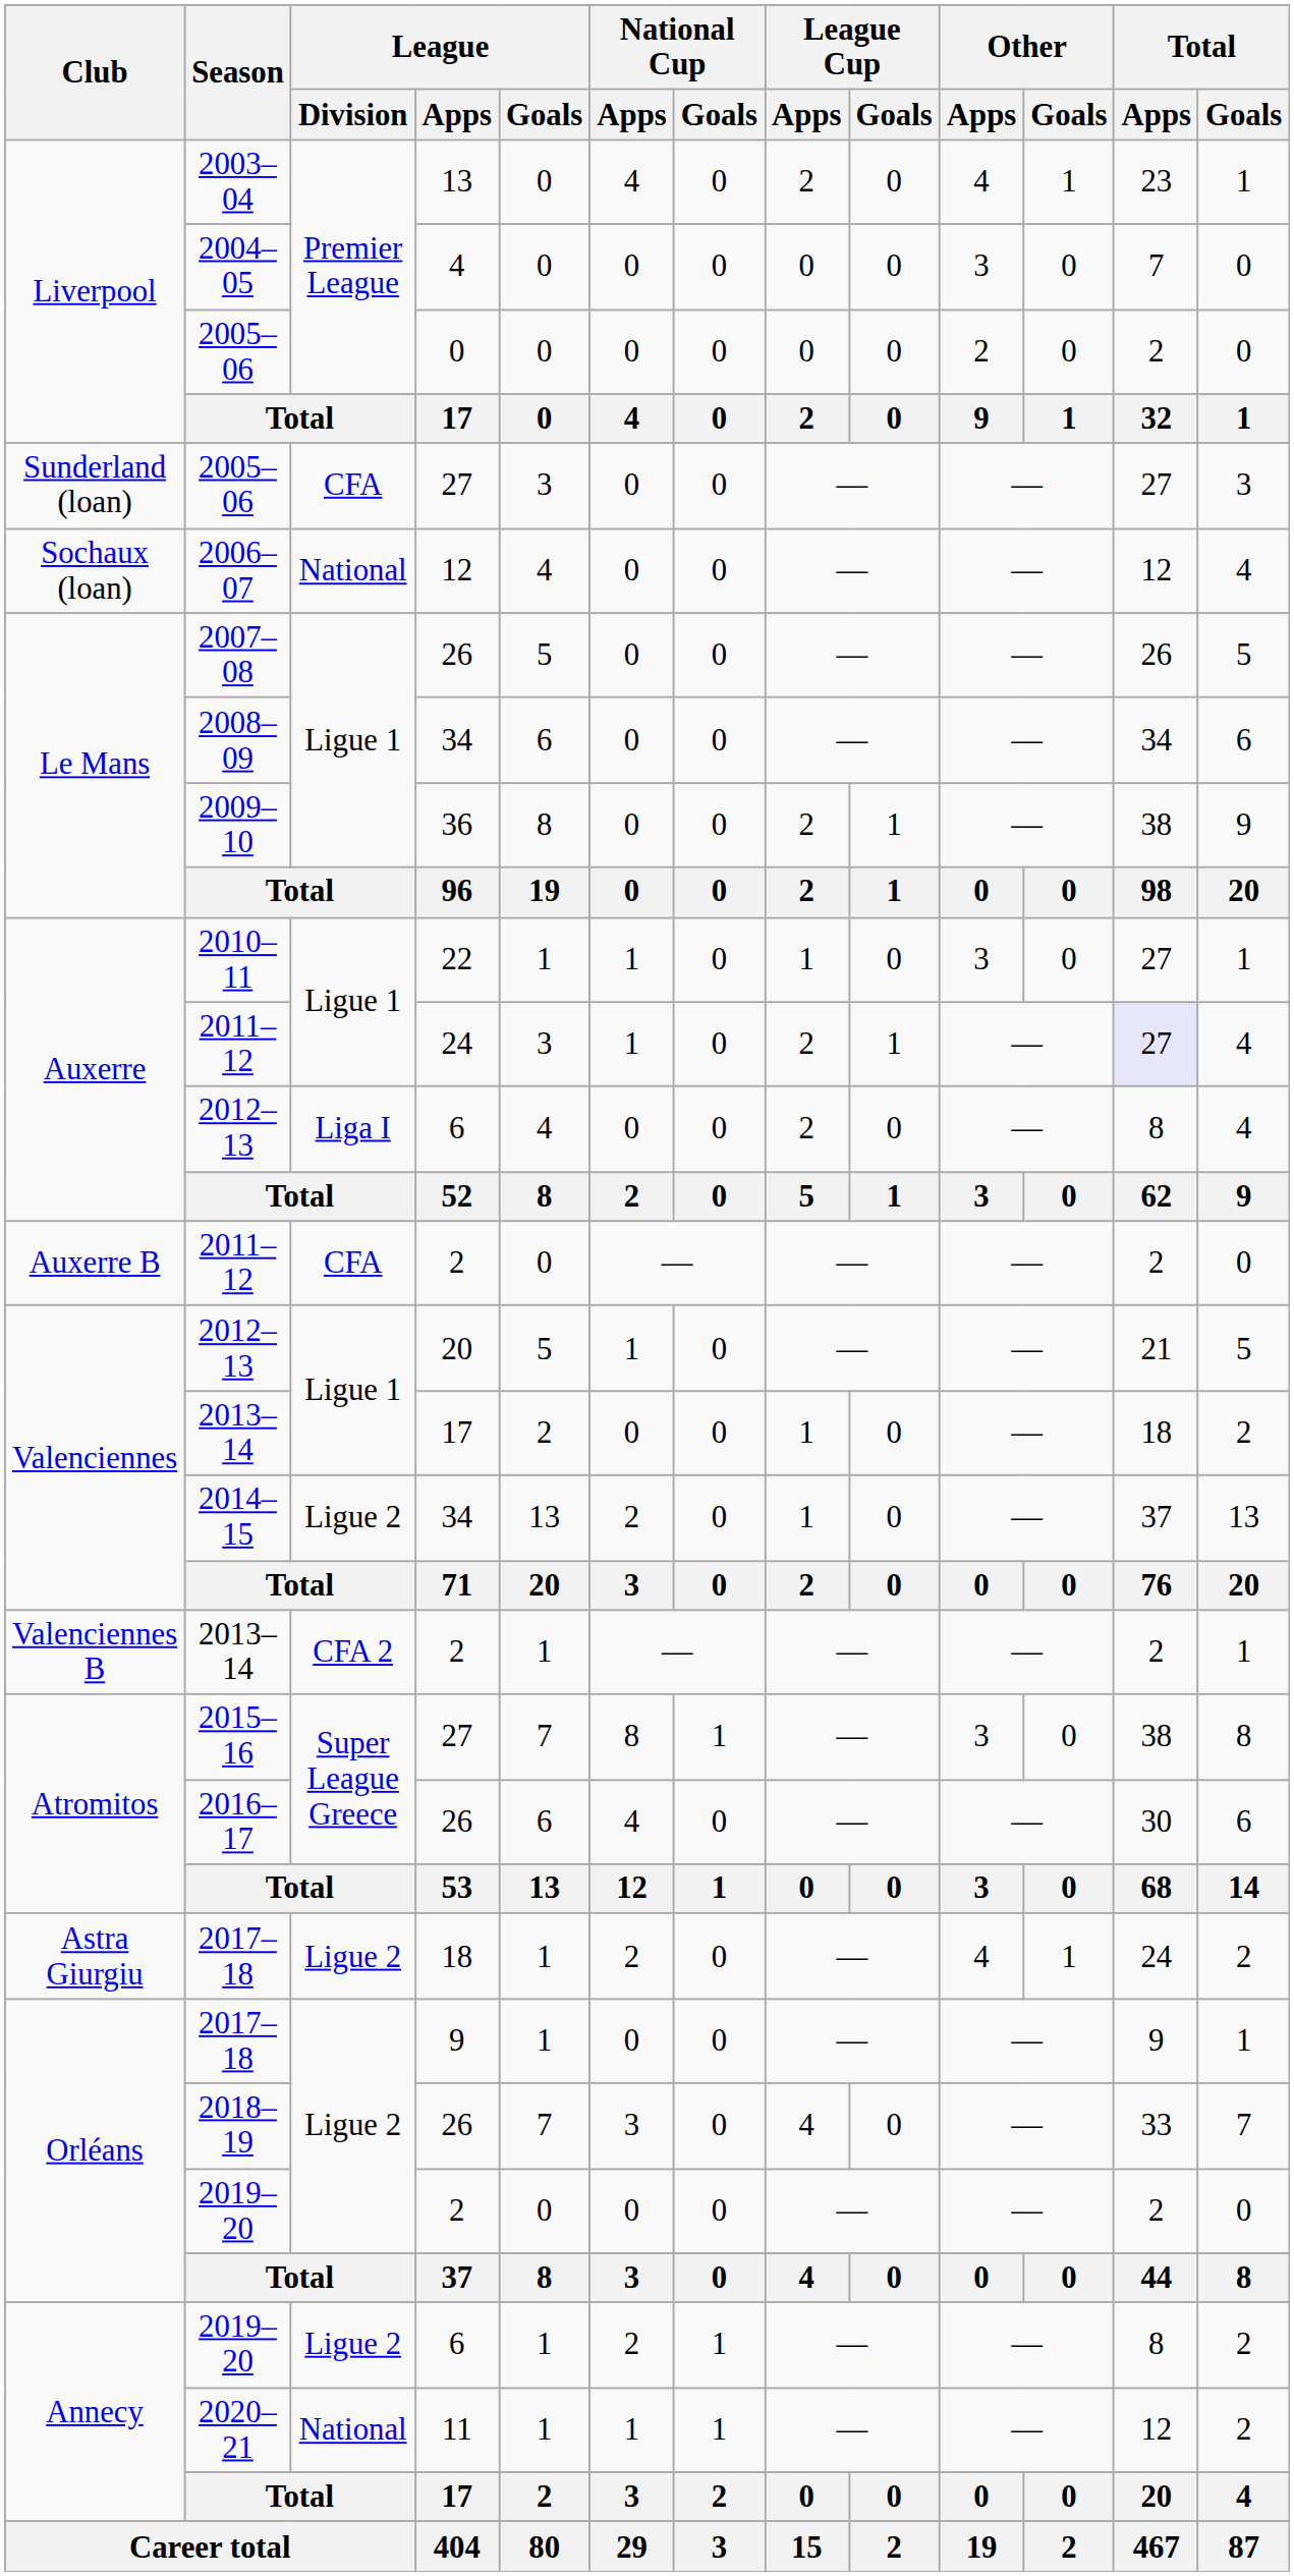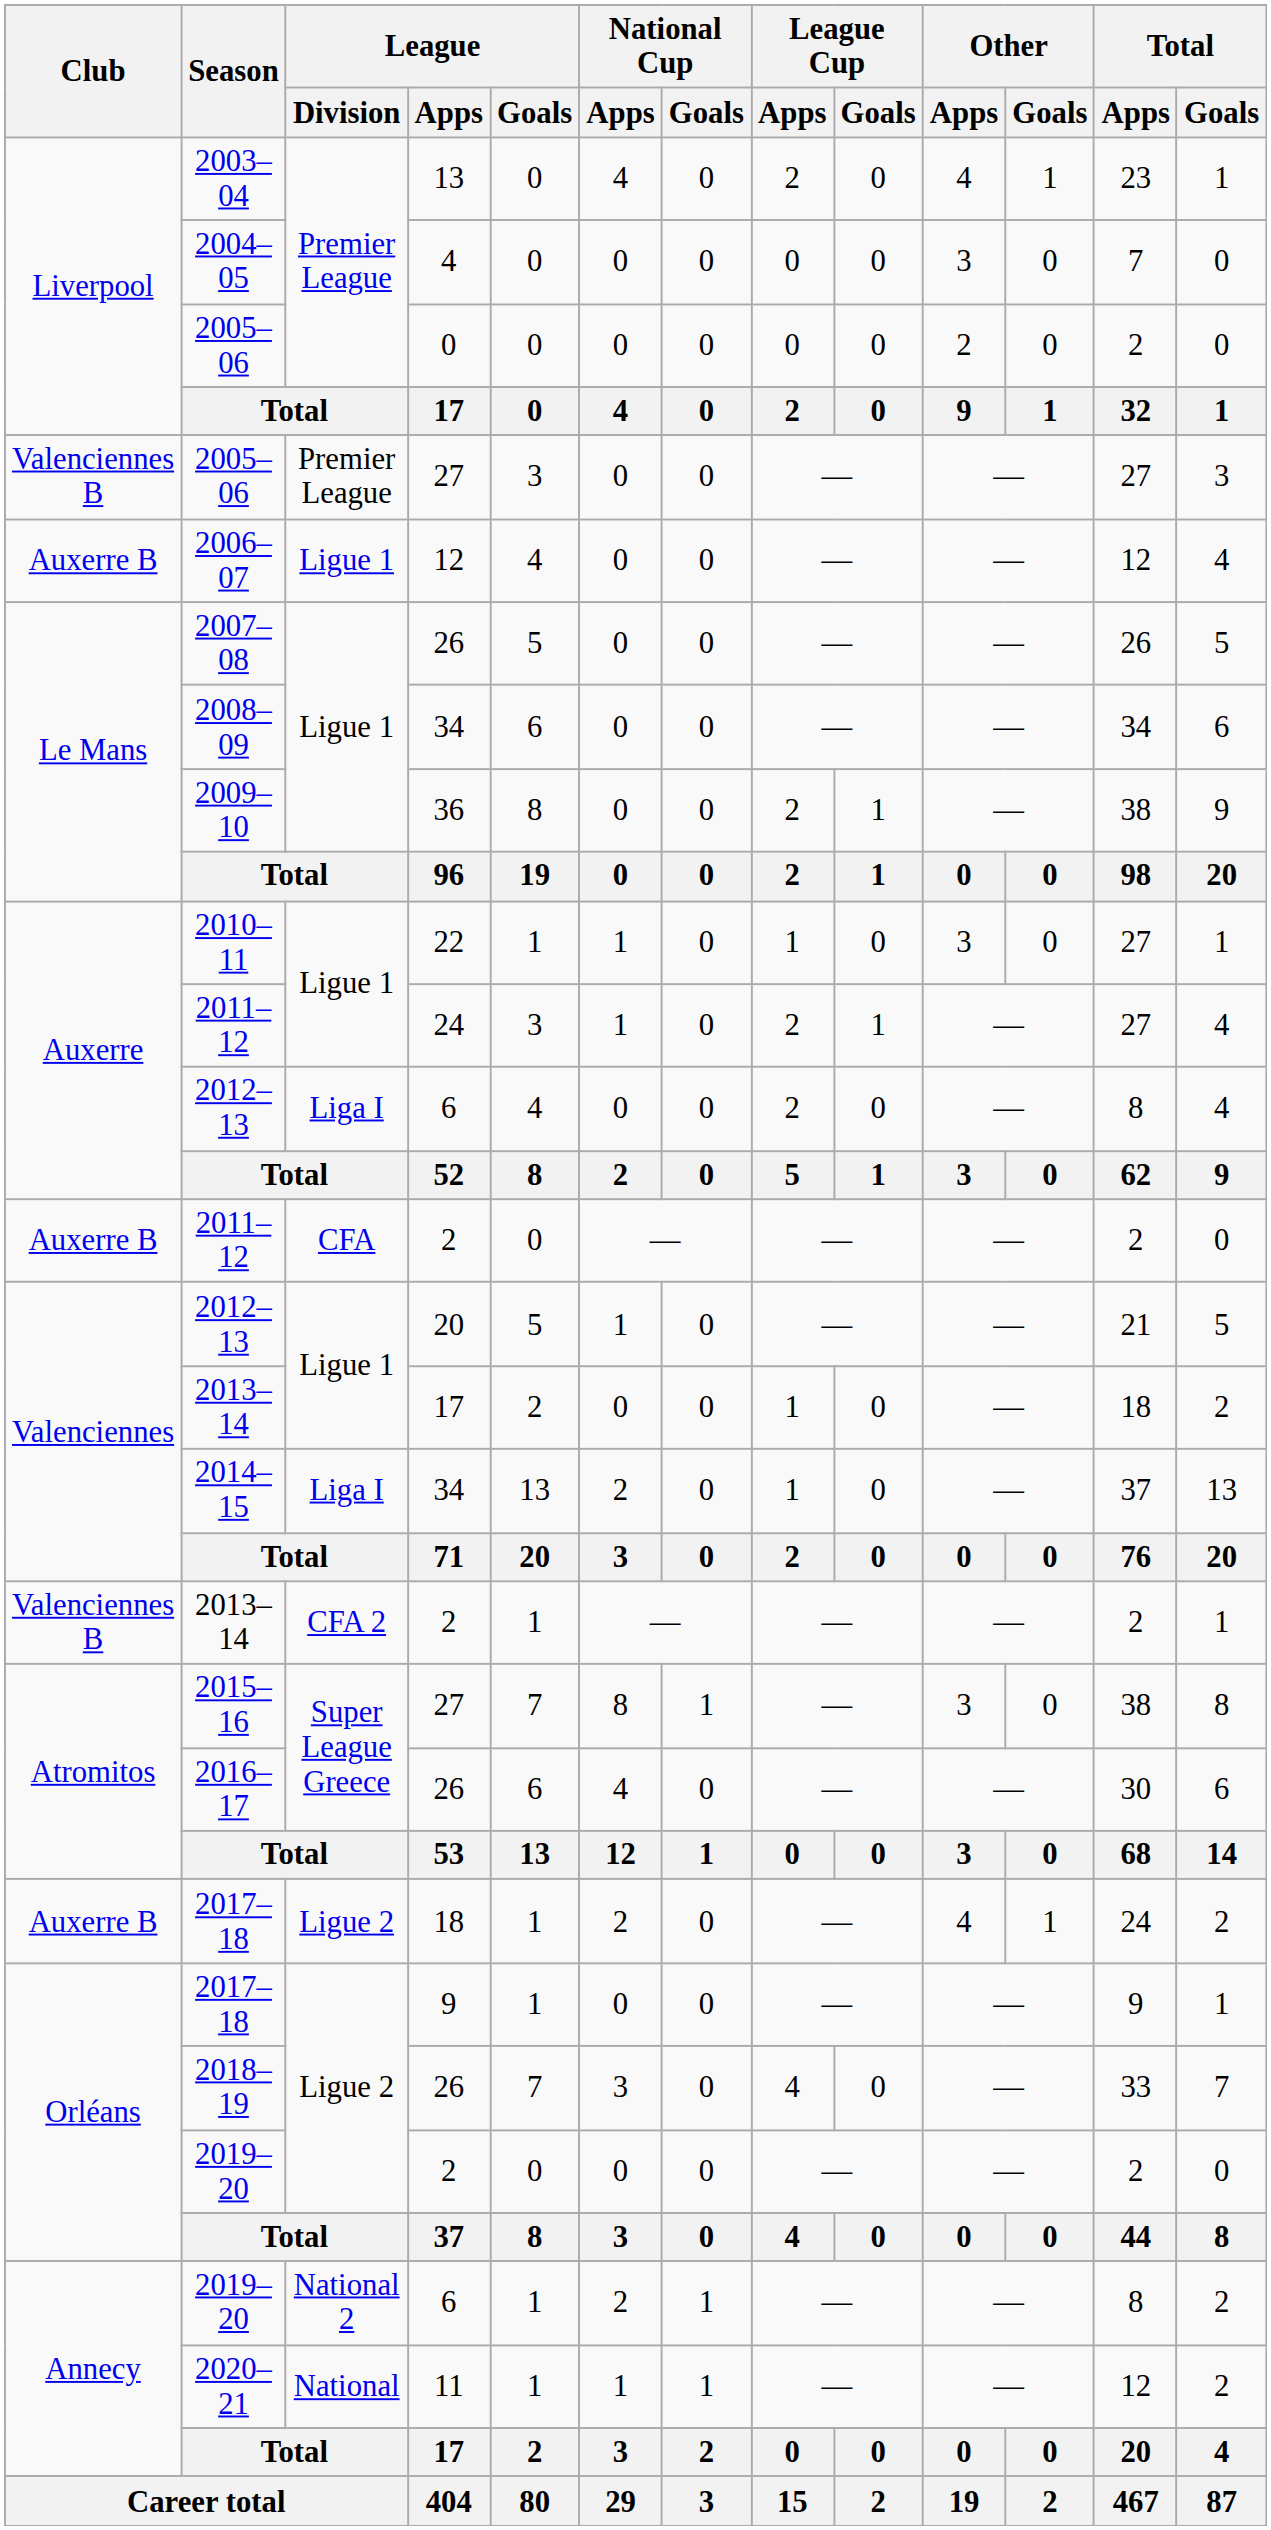2005–06 / 27 | Club: Sunderland (loan) -> Valenciennes B
2005–06 / 27 | League / Division: CFA -> Premier League
2006–07 | Club: Sochaux (loan) -> Auxerre B
2006–07 | League / Division: National -> Ligue 1
2011–12 / 24 | Total / Apps: lavender background -> no background
2014–15 | League / Division: Ligue 2 -> Liga I
2017–18 / 18 | Club: Astra Giurgiu -> Auxerre B
2019–20 / 6 | League / Division: Ligue 2 -> National 2
